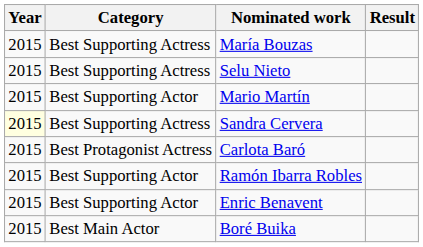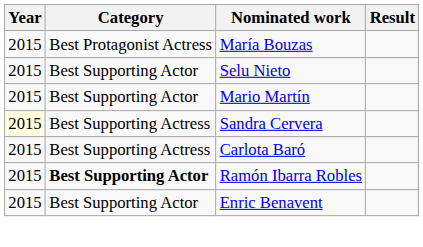María Bouzas | Category: Best Supporting Actress -> Best Protagonist Actress
Selu Nieto | Category: Best Supporting Actress -> Best Supporting Actor
Carlota Baró | Category: Best Protagonist Actress -> Best Supporting Actress
Ramón Ibarra Robles | Category: normal -> bold
- row: 2015 | Best Main Actor | Boré Buika
